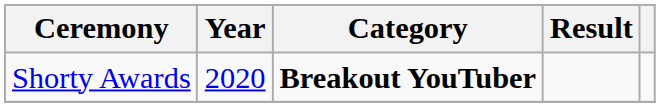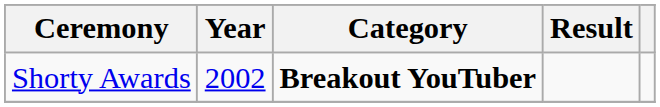Shorty Awards | Year: 2020 -> 2002
